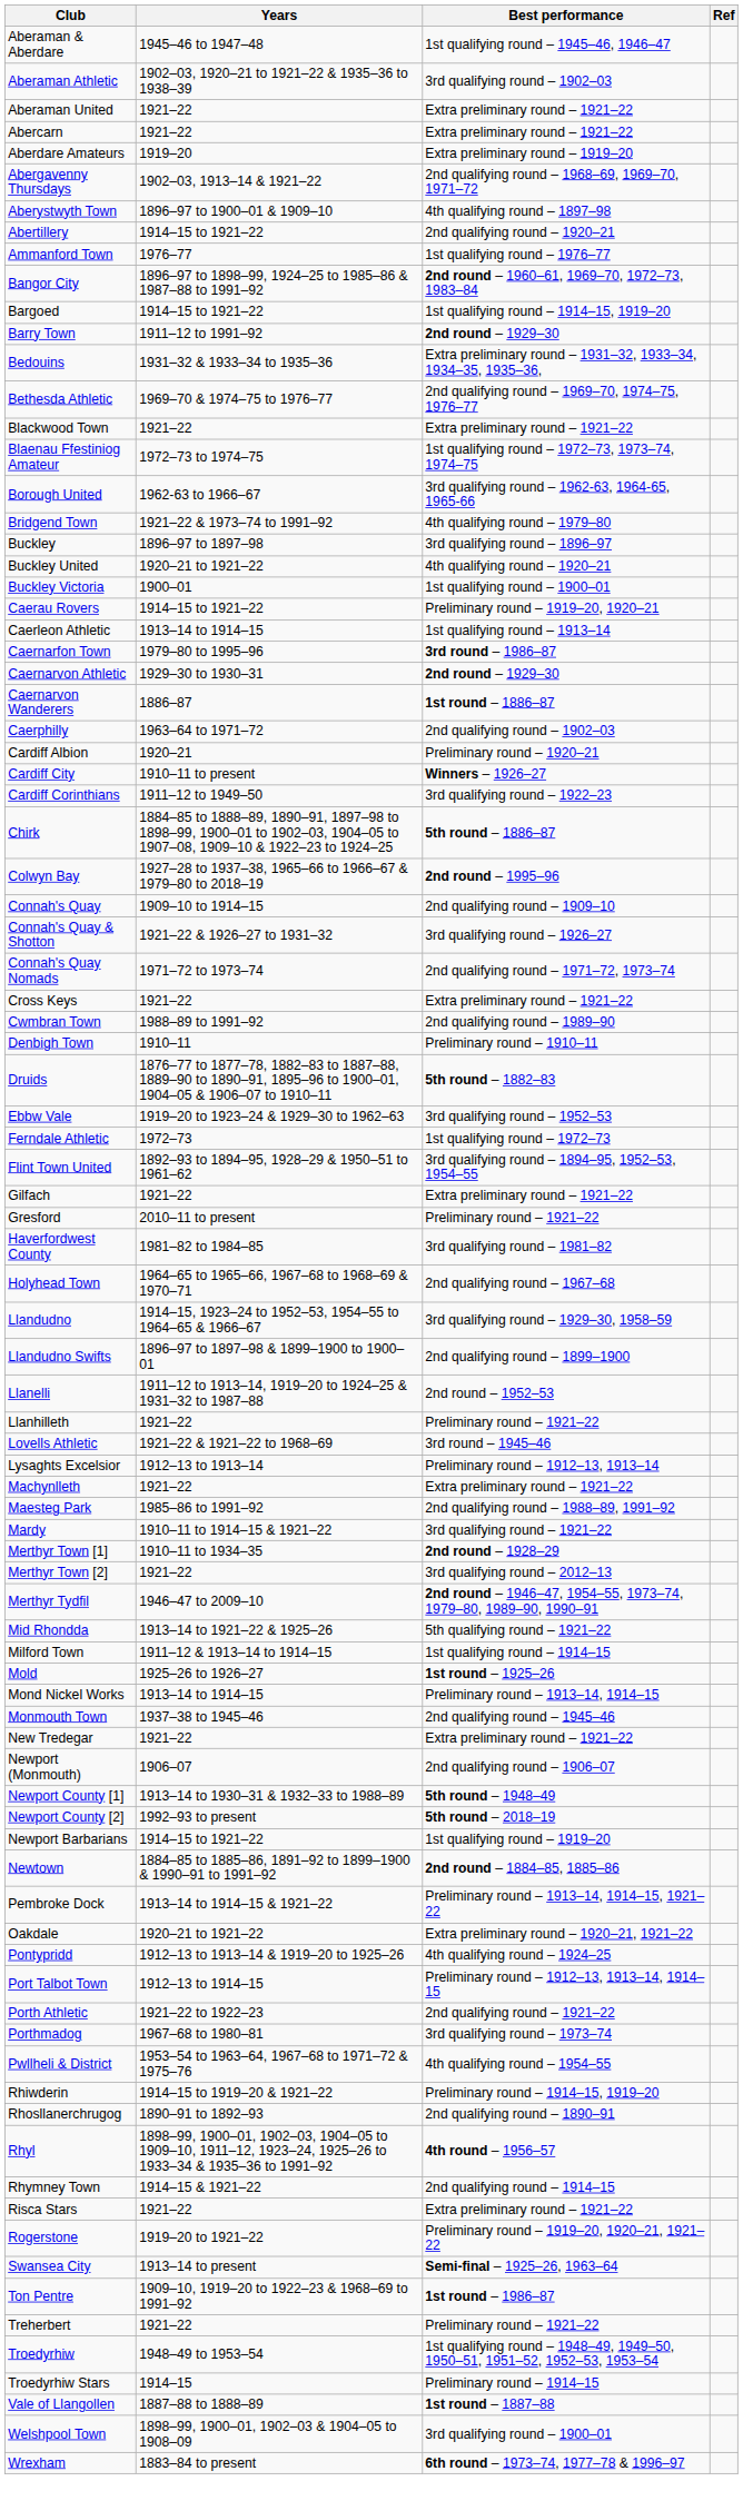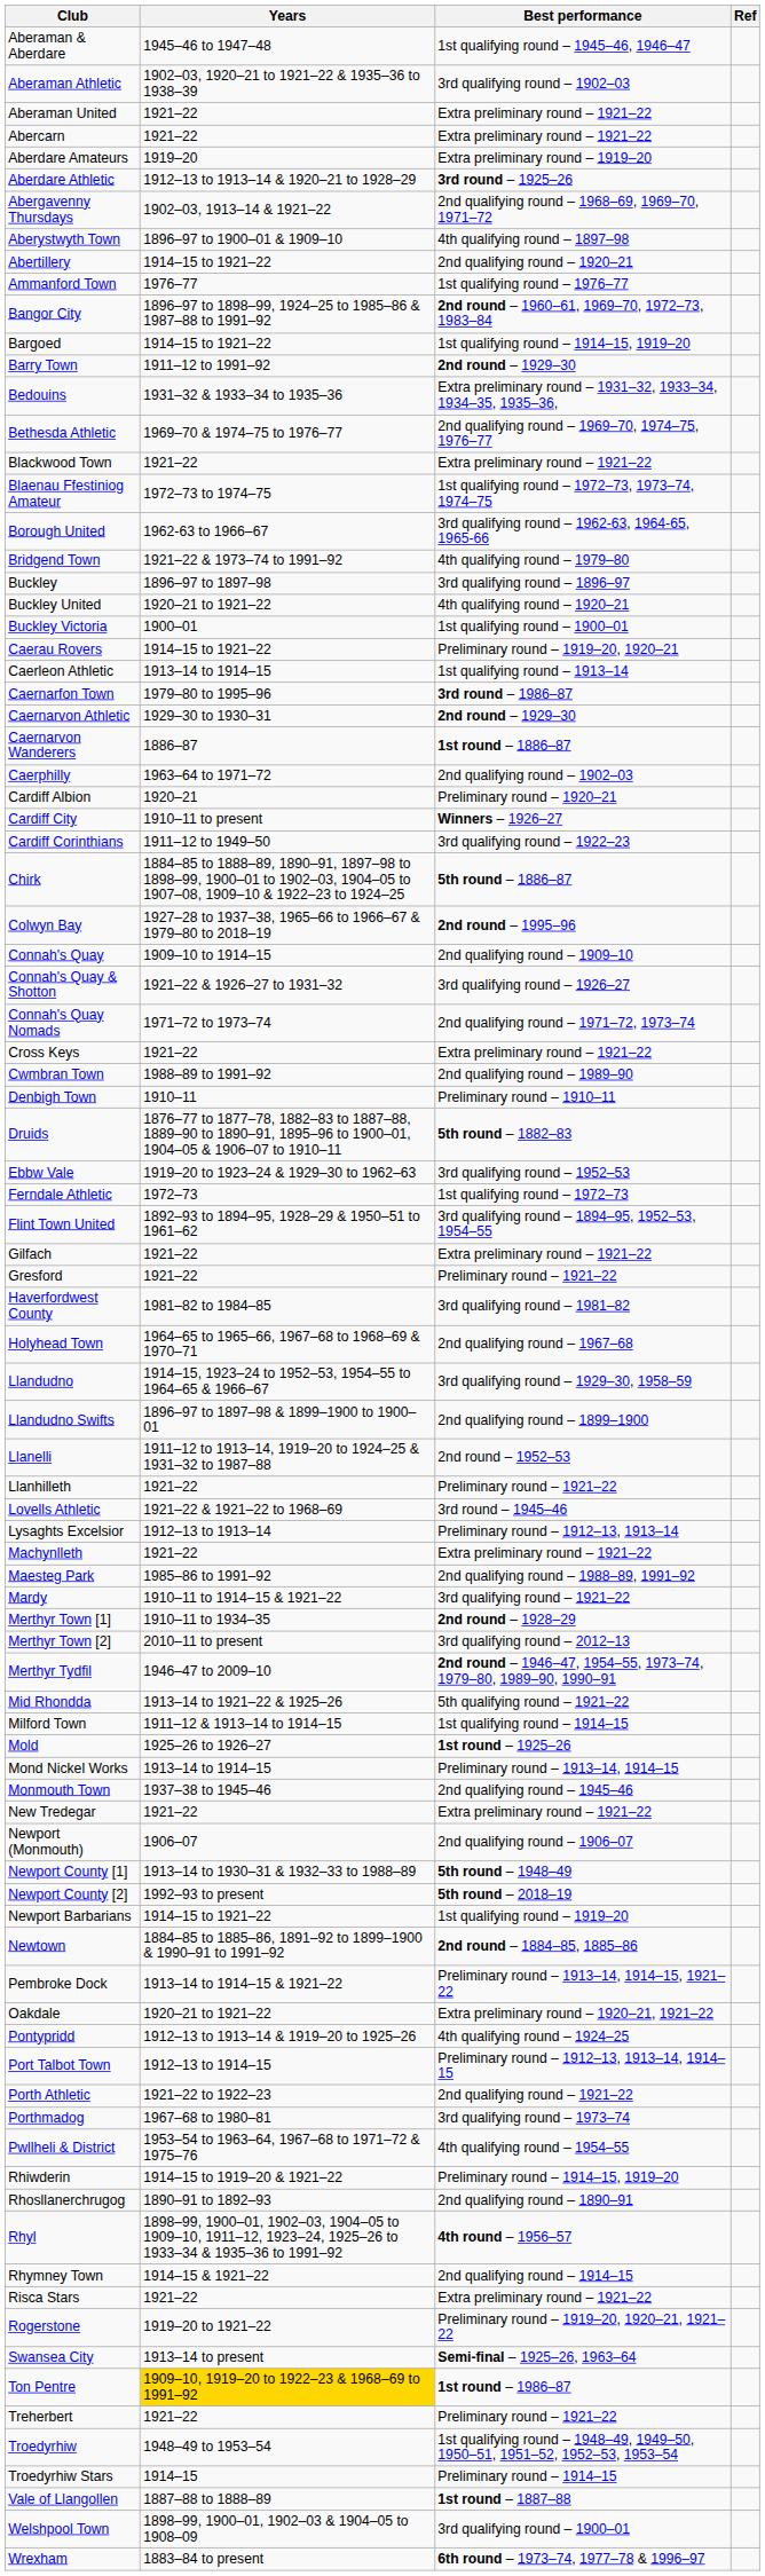+ row: Aberdare Athletic | 1912–13 to 1913–14 & 1920–21 to 1928–29 | 3rd round – 1925–26
Gresford | Years: 2010–11 to present -> 1921–22
Merthyr Town [2] | Years: 1921–22 -> 2010–11 to present
Ton Pentre | Years: no background -> gold background
